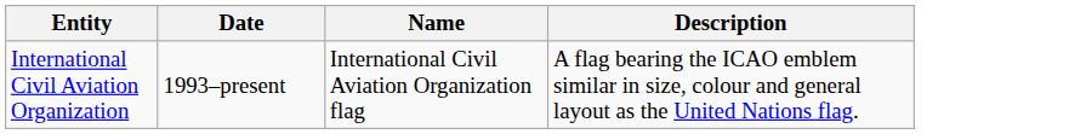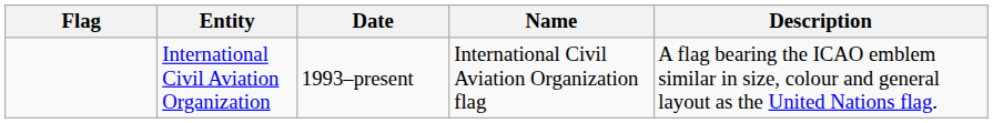+ column: Flag
